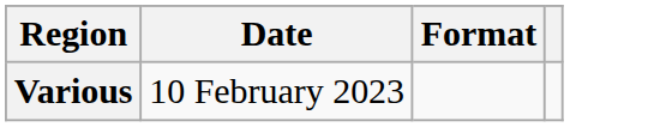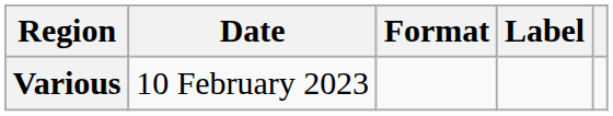+ column: Label
